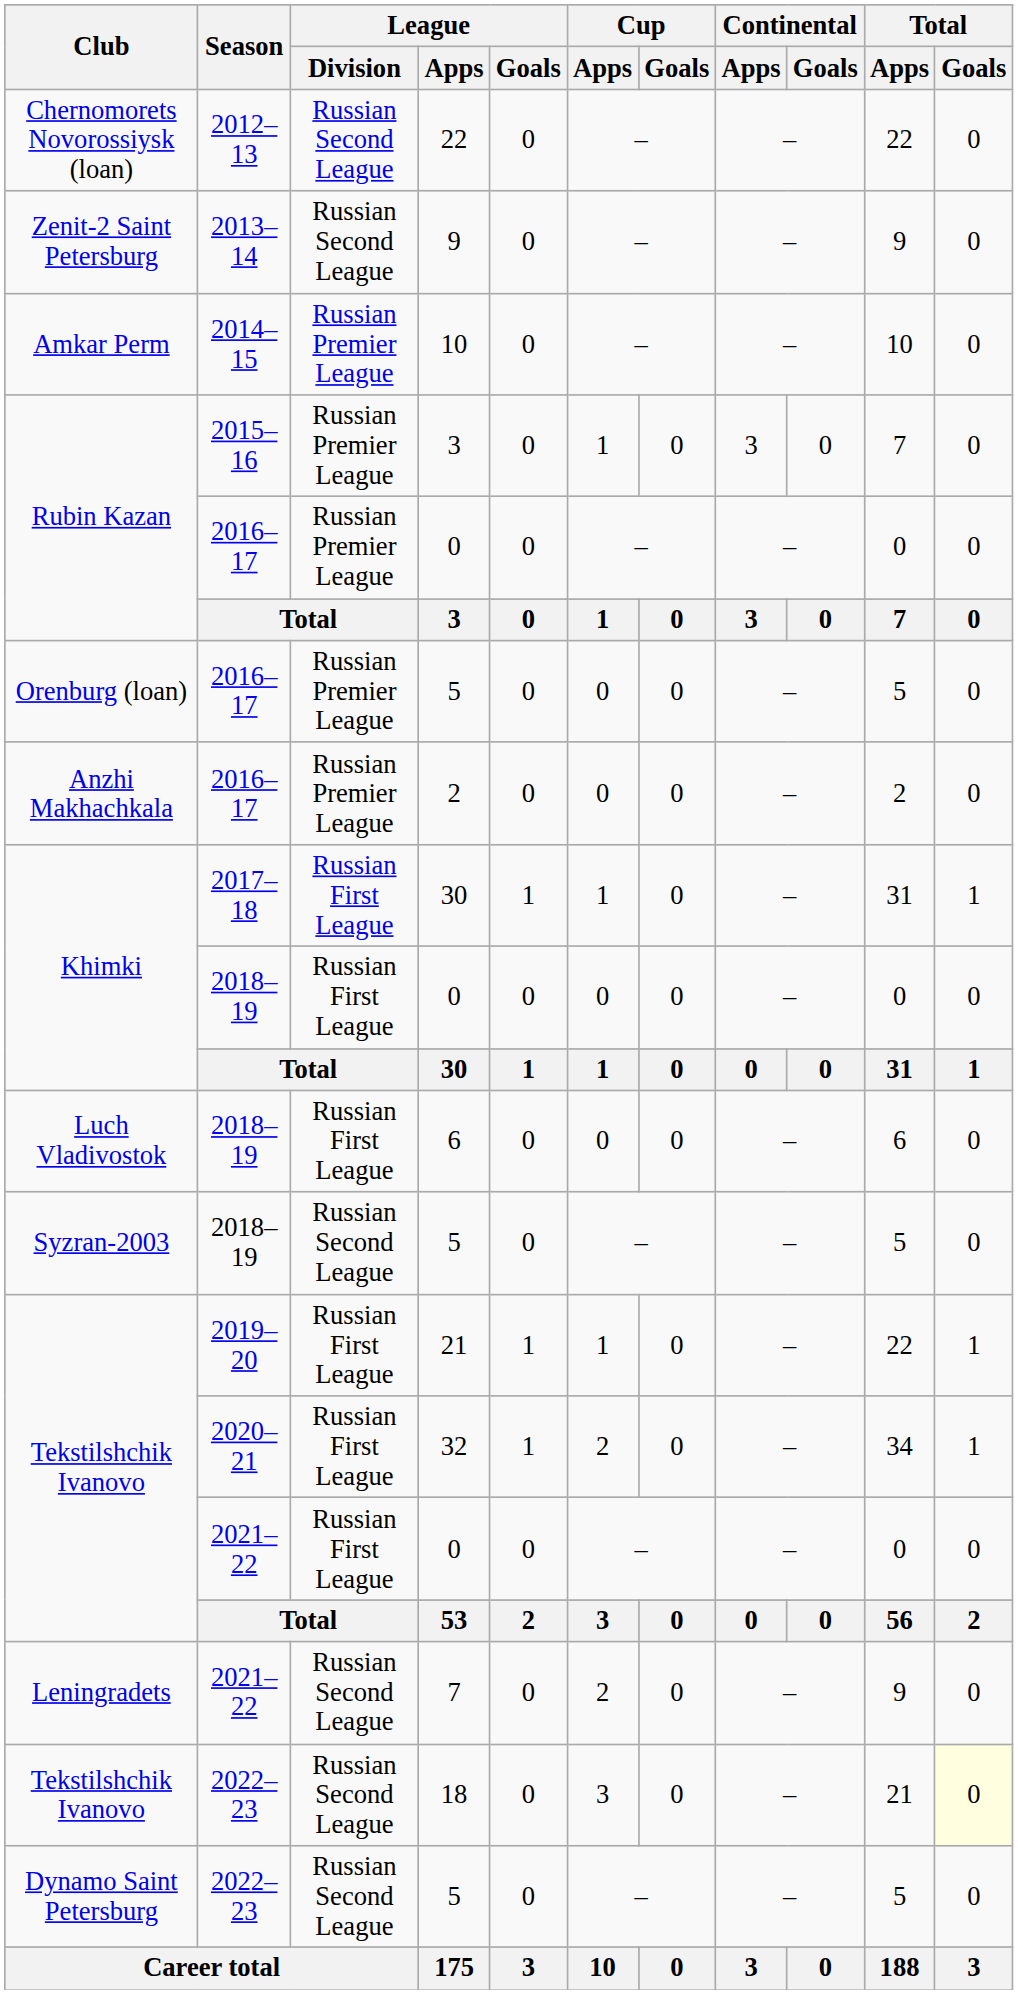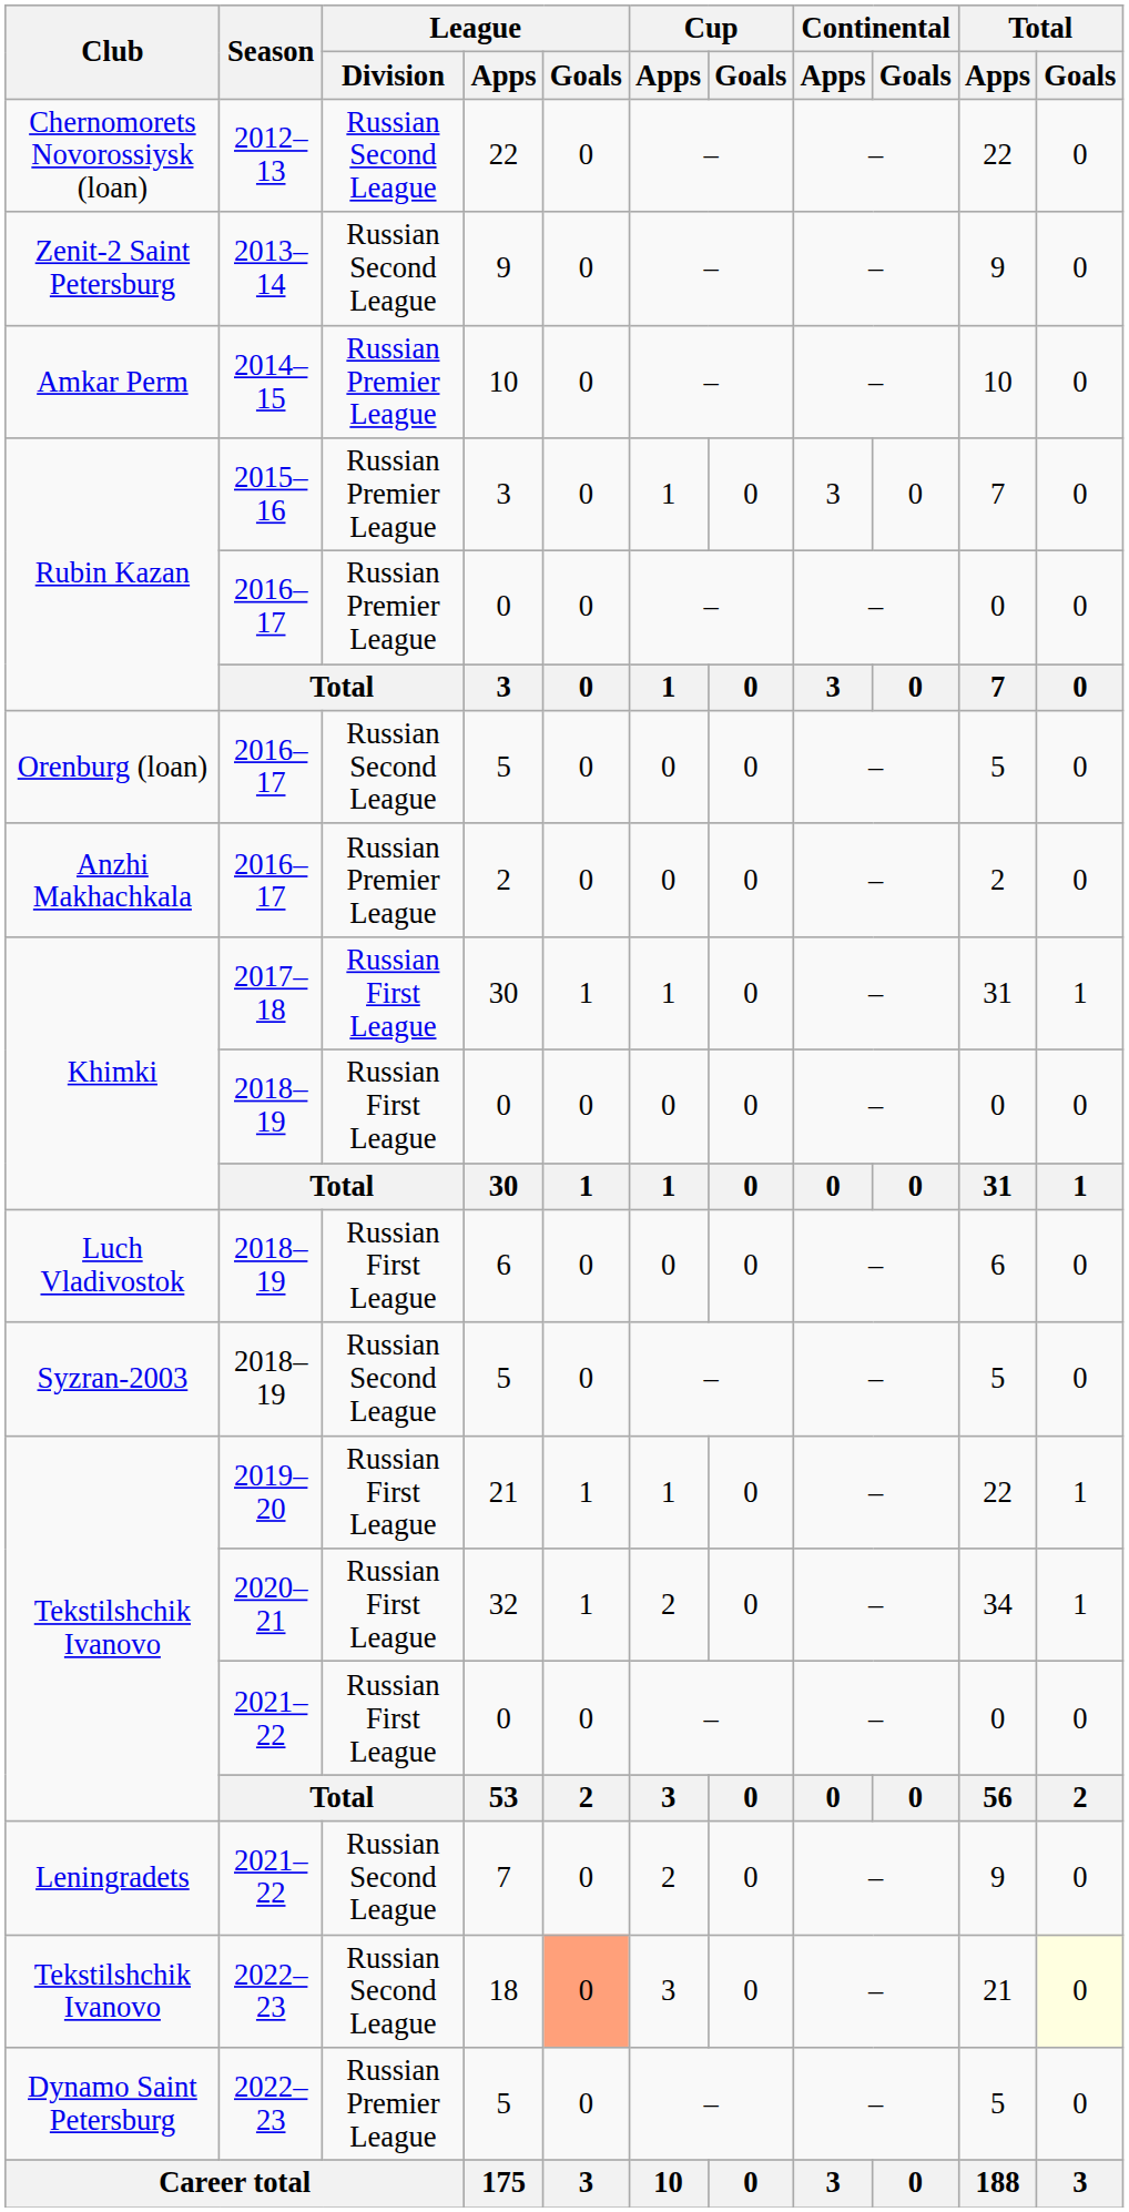Orenburg (loan) / 5 | League / Division: Russian Premier League -> Russian Second League
18 | League / Goals: no background -> lightsalmon background
Dynamo Saint Petersburg / 5 | League / Division: Russian Second League -> Russian Premier League
